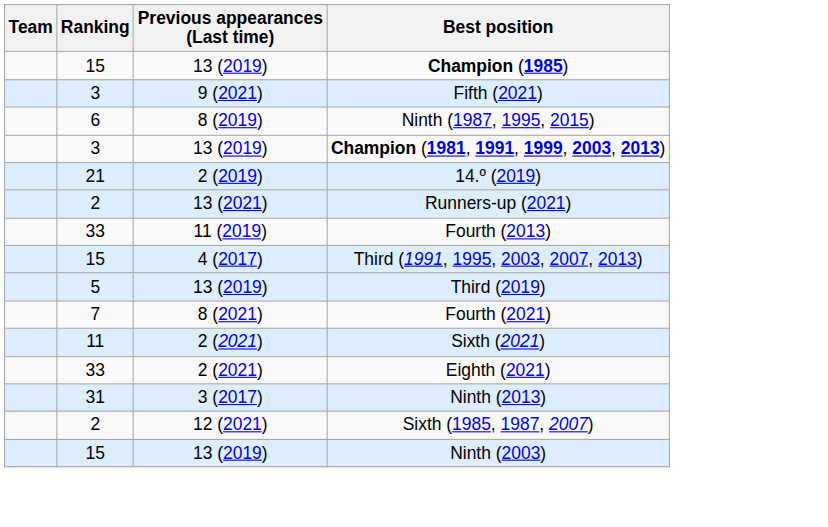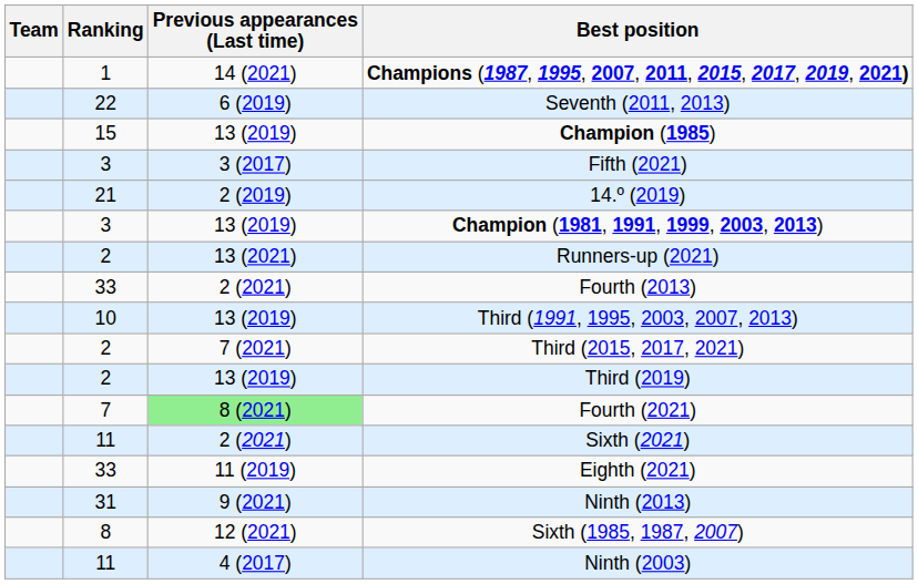+ row: 1 | 14 (2021) | Champions (1987, 1995, 2007, 2011, 2015, 2017, 2019, 2021)
+ row: 22 | 6 (2019) | Seventh (2011, 2013)
Fifth (2021) | Previous appearances (Last time): 9 (2021) -> 3 (2017)
- row: 6 | 8 (2019) | Ninth (1987, 1995, 2015)
rows swapped: 14.º (2019) <-> Champion (1981, 1991, 1999, 2003, 2013)
Fourth (2013) | Previous appearances (Last time): 11 (2019) -> 2 (2021)
Third (1991, 1995, 2003, 2007, 2013) | Ranking: 15 -> 10
Third (1991, 1995, 2003, 2007, 2013) | Previous appearances (Last time): 4 (2017) -> 13 (2019)
+ row: 2 | 7 (2021) | Third (2015, 2017, 2021)
Third (2019) | Ranking: 5 -> 2
Fourth (2021) | Previous appearances (Last time): no background -> lightgreen background
Eighth (2021) | Previous appearances (Last time): 2 (2021) -> 11 (2019)
Ninth (2013) | Previous appearances (Last time): 3 (2017) -> 9 (2021)
Sixth (1985, 1987, 2007) | Ranking: 2 -> 8
Ninth (2003) | Ranking: 15 -> 11
Ninth (2003) | Previous appearances (Last time): 13 (2019) -> 4 (2017)
